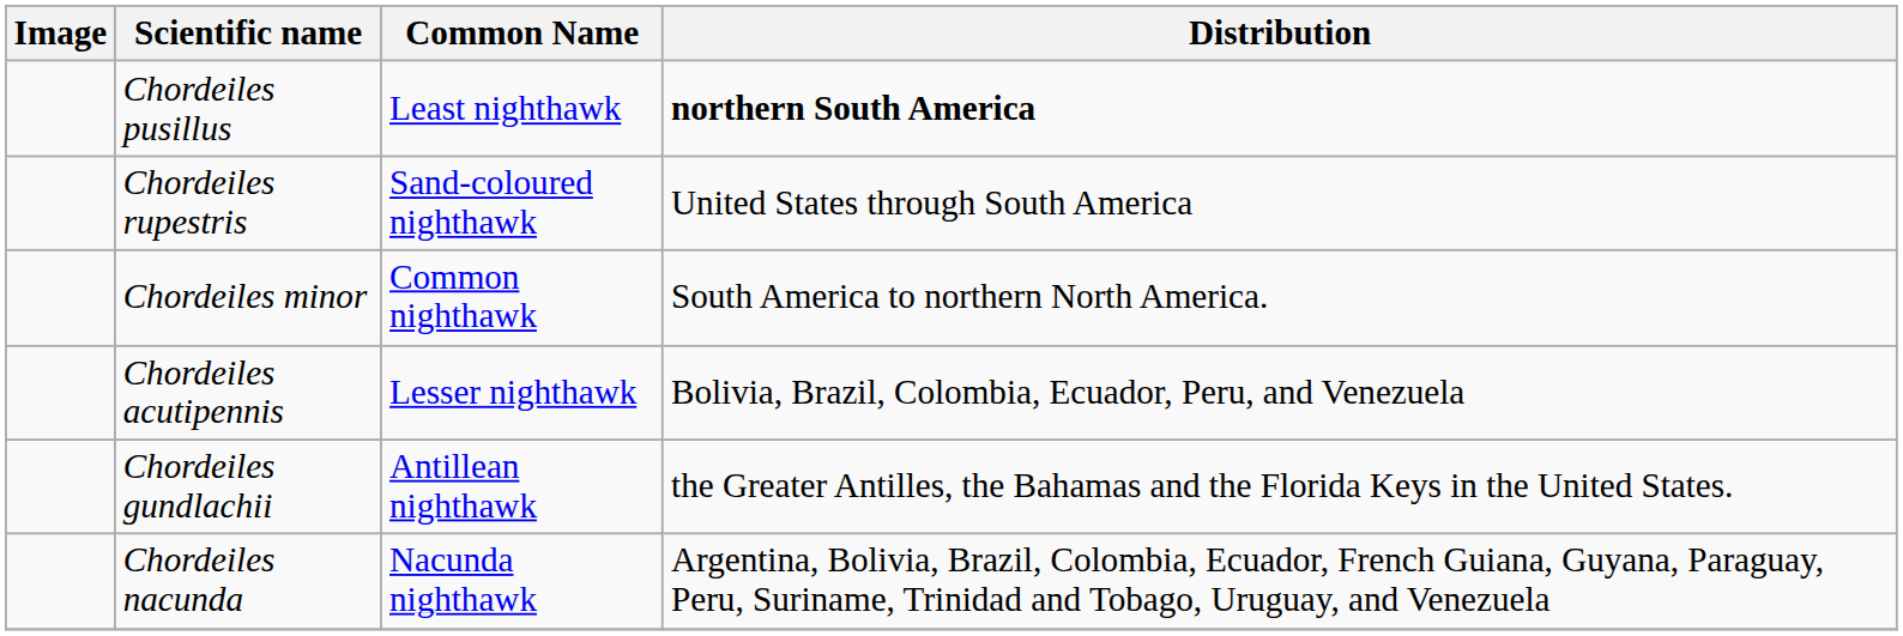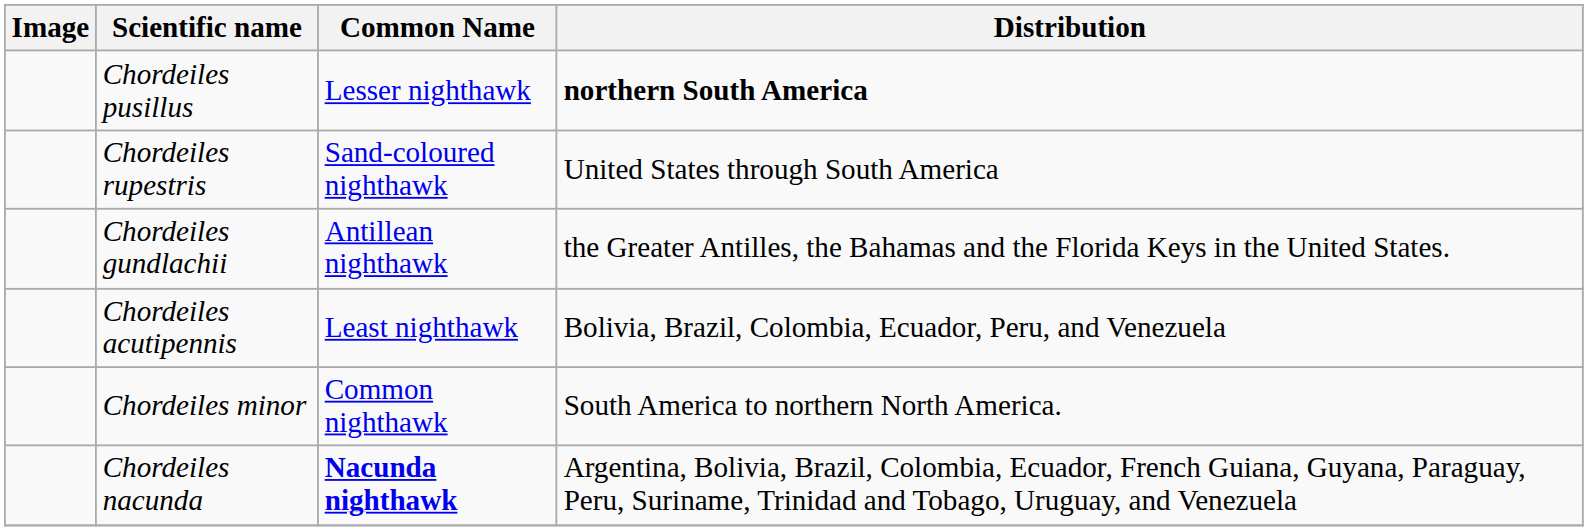Chordeiles pusillus | Common Name: Least nighthawk -> Lesser nighthawk
rows swapped: Chordeiles minor <-> Chordeiles gundlachii
Chordeiles acutipennis | Common Name: Lesser nighthawk -> Least nighthawk
Chordeiles nacunda | Common Name: normal -> bold
